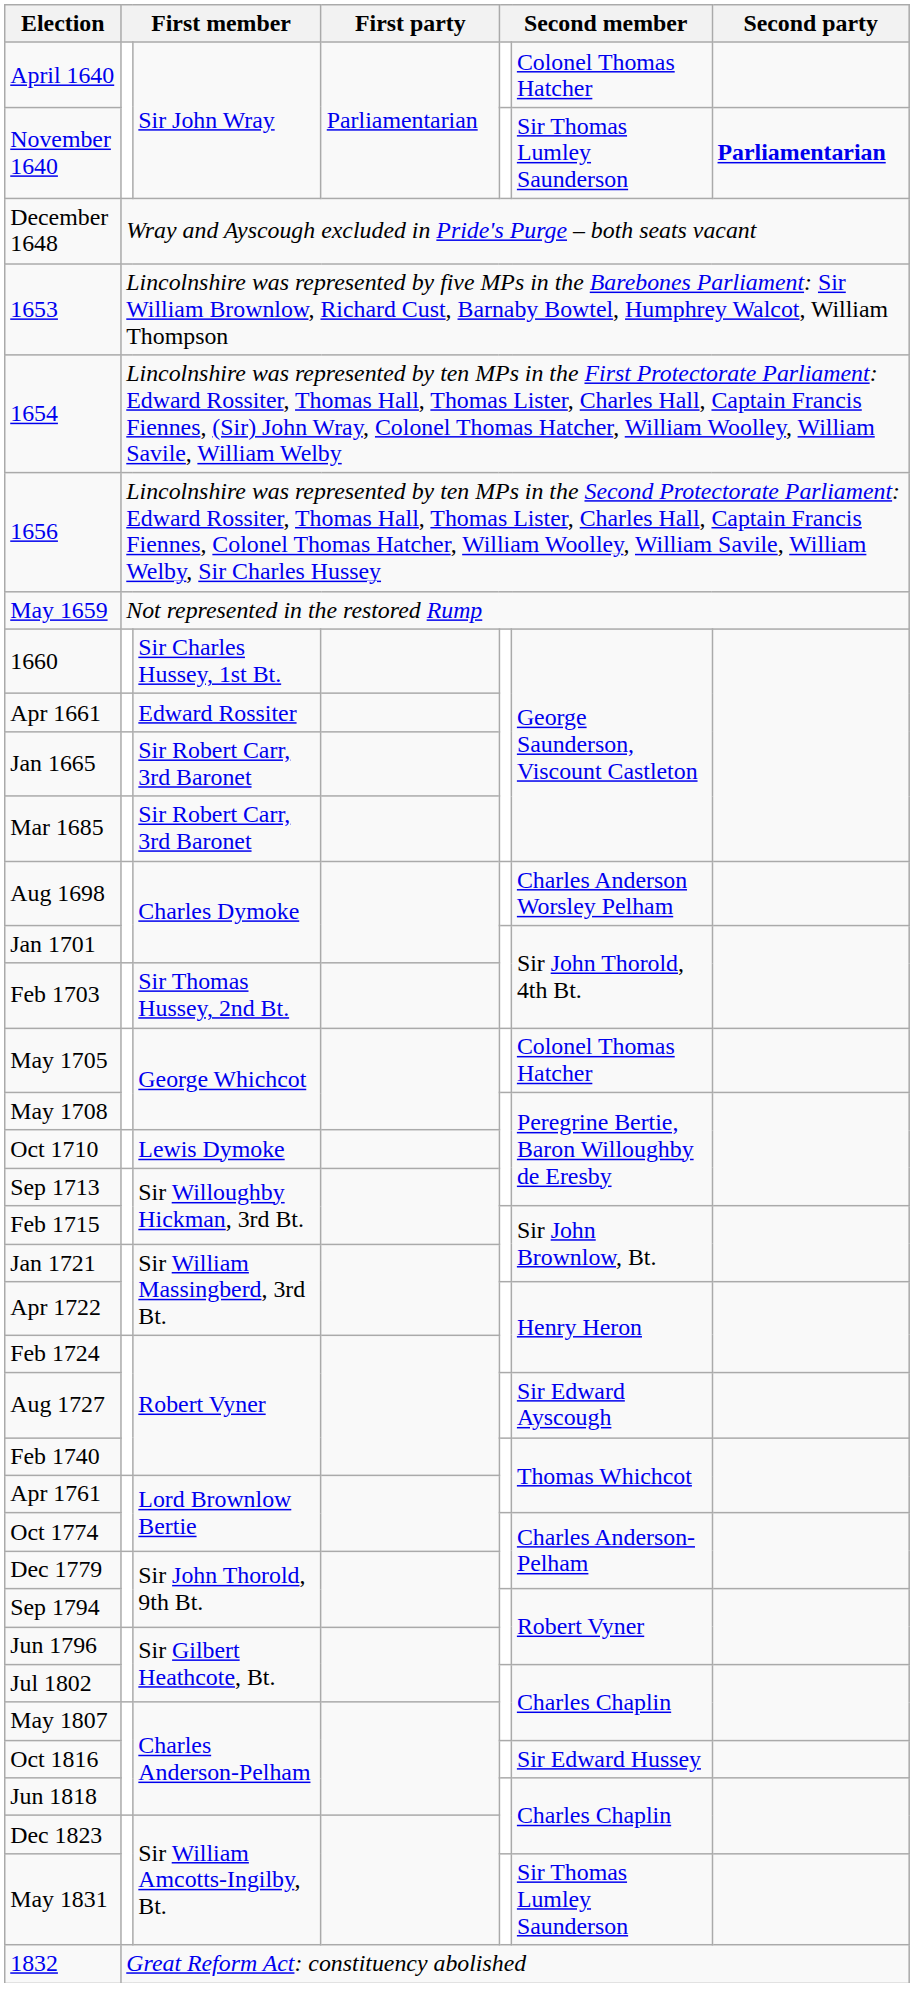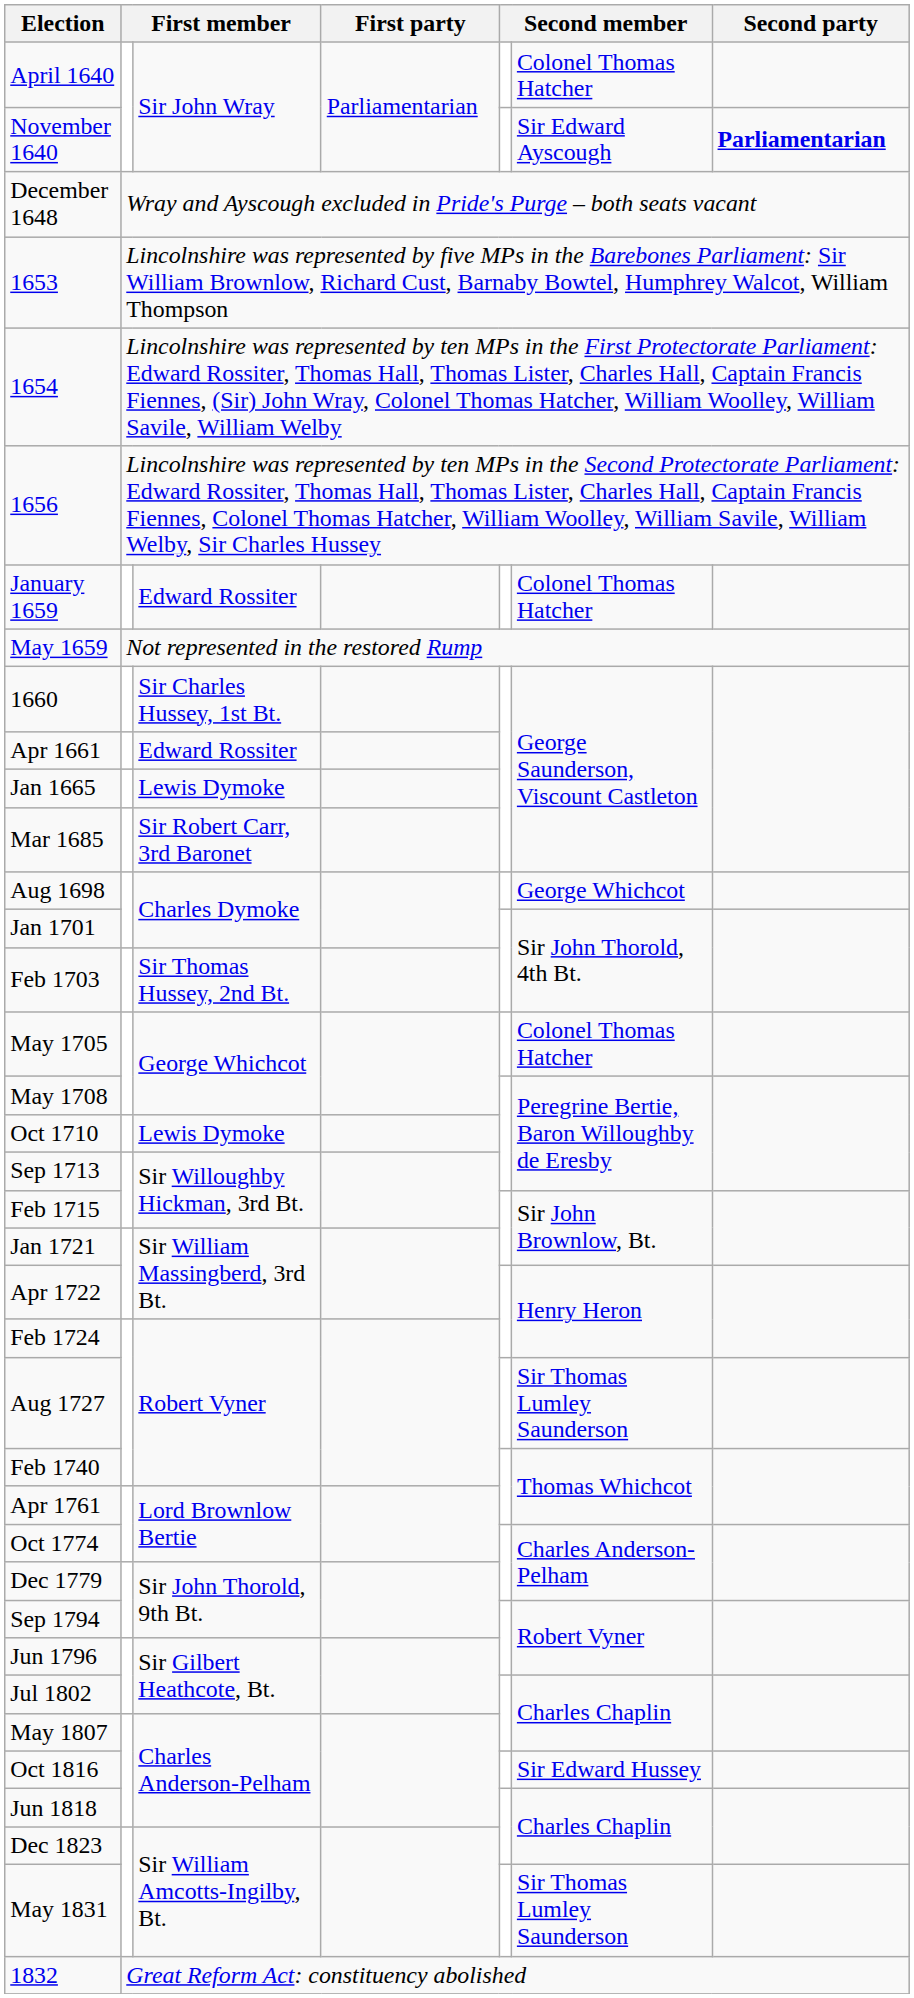November 1640 | column 6: Sir Thomas Lumley Saunderson -> Sir Edward Ayscough
+ row: January 1659 | Edward Rossiter | Colonel Thomas Hatcher
Jan 1665 | column 3: Sir Robert Carr, 3rd Baronet -> Lewis Dymoke
Aug 1698 | column 6: Charles Anderson Worsley Pelham -> George Whichcot
Aug 1727 | column 6: Sir Edward Ayscough -> Sir Thomas Lumley Saunderson
